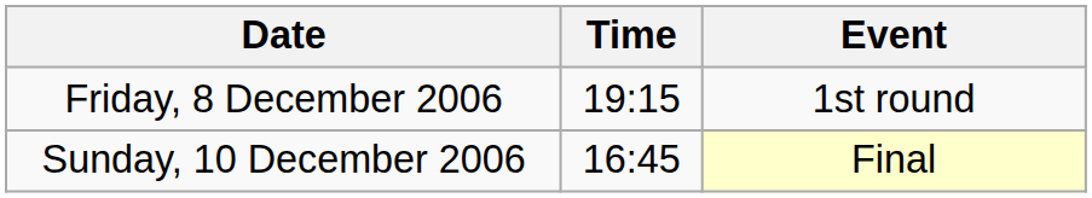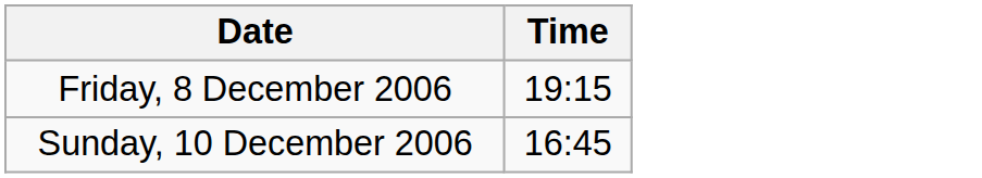- column: Event | 1st round | Final
